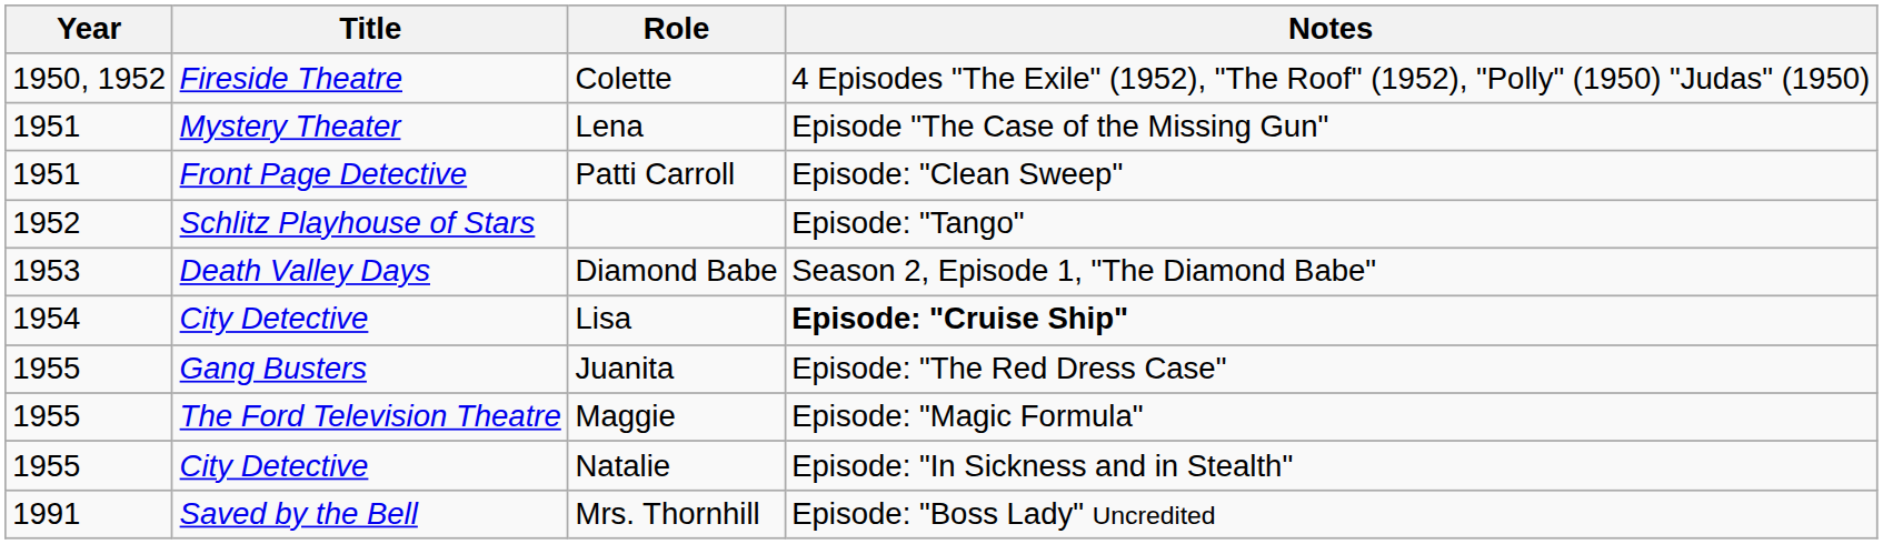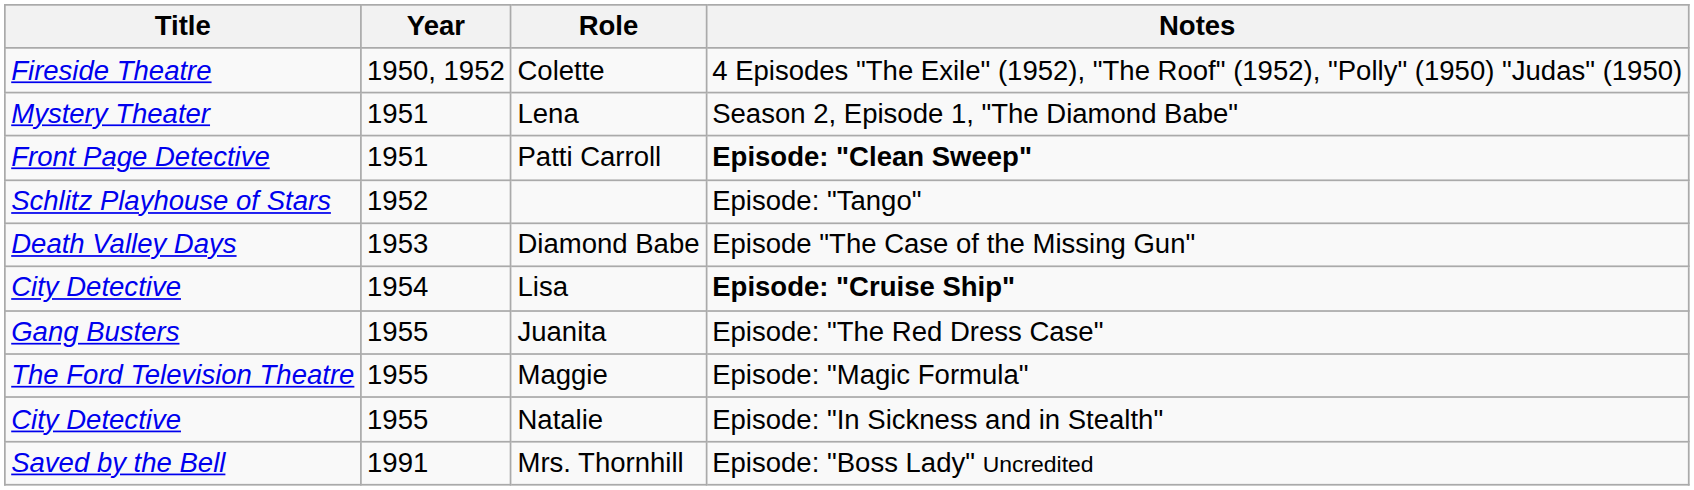columns swapped: Year <-> Title
Lena | Notes: Episode "The Case of the Missing Gun" -> Season 2, Episode 1, "The Diamond Babe"
Patti Carroll | Notes: normal -> bold
Diamond Babe | Notes: Season 2, Episode 1, "The Diamond Babe" -> Episode "The Case of the Missing Gun"
